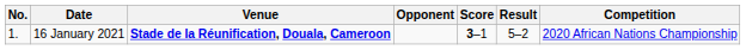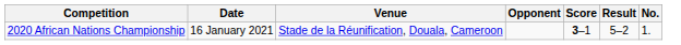columns swapped: No. <-> Competition
16 January 2021 | Venue: bold -> normal
